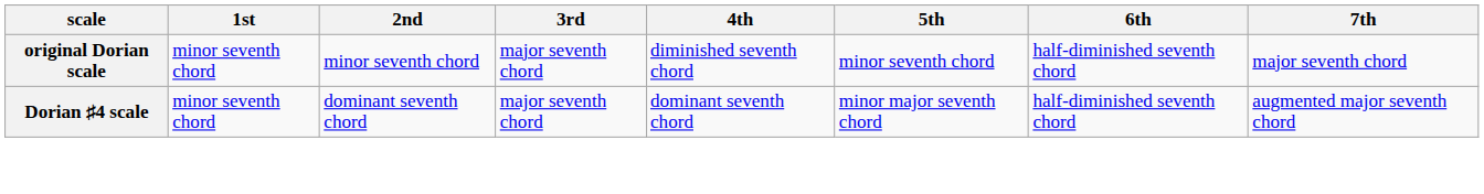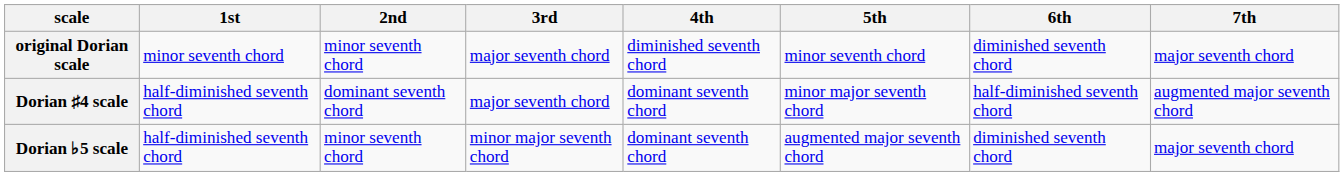original Dorian scale | 6th: half-diminished seventh chord -> diminished seventh chord
Dorian ♯4 scale | 1st: minor seventh chord -> half-diminished seventh chord
+ row: Dorian ♭5 scale | half-diminished seventh chord | minor seventh chord | minor major seventh chord | dominant seventh chord | augmented major seventh chord | diminished seventh chord | major seventh chord
